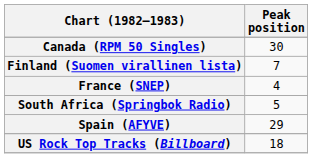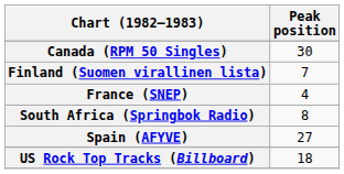South Africa (Springbok Radio) | Peak position: 5 -> 8
Spain (AFYVE) | Peak position: 29 -> 27
